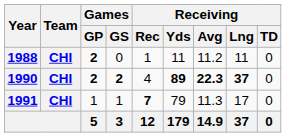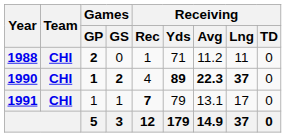1988 | Receiving / Yds: 11 -> 71
1990 | Games / GP: 2 -> 1
1991 | Receiving / Avg: 11.3 -> 13.1
